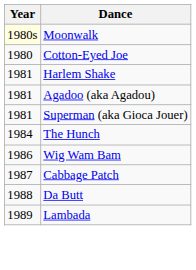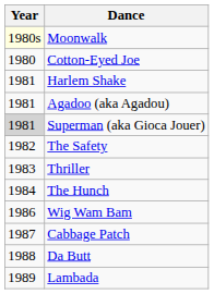Superman (aka Gioca Jouer) | Year: no background -> lightgrey background
+ row: 1982 | The Safety
+ row: 1983 | Thriller
